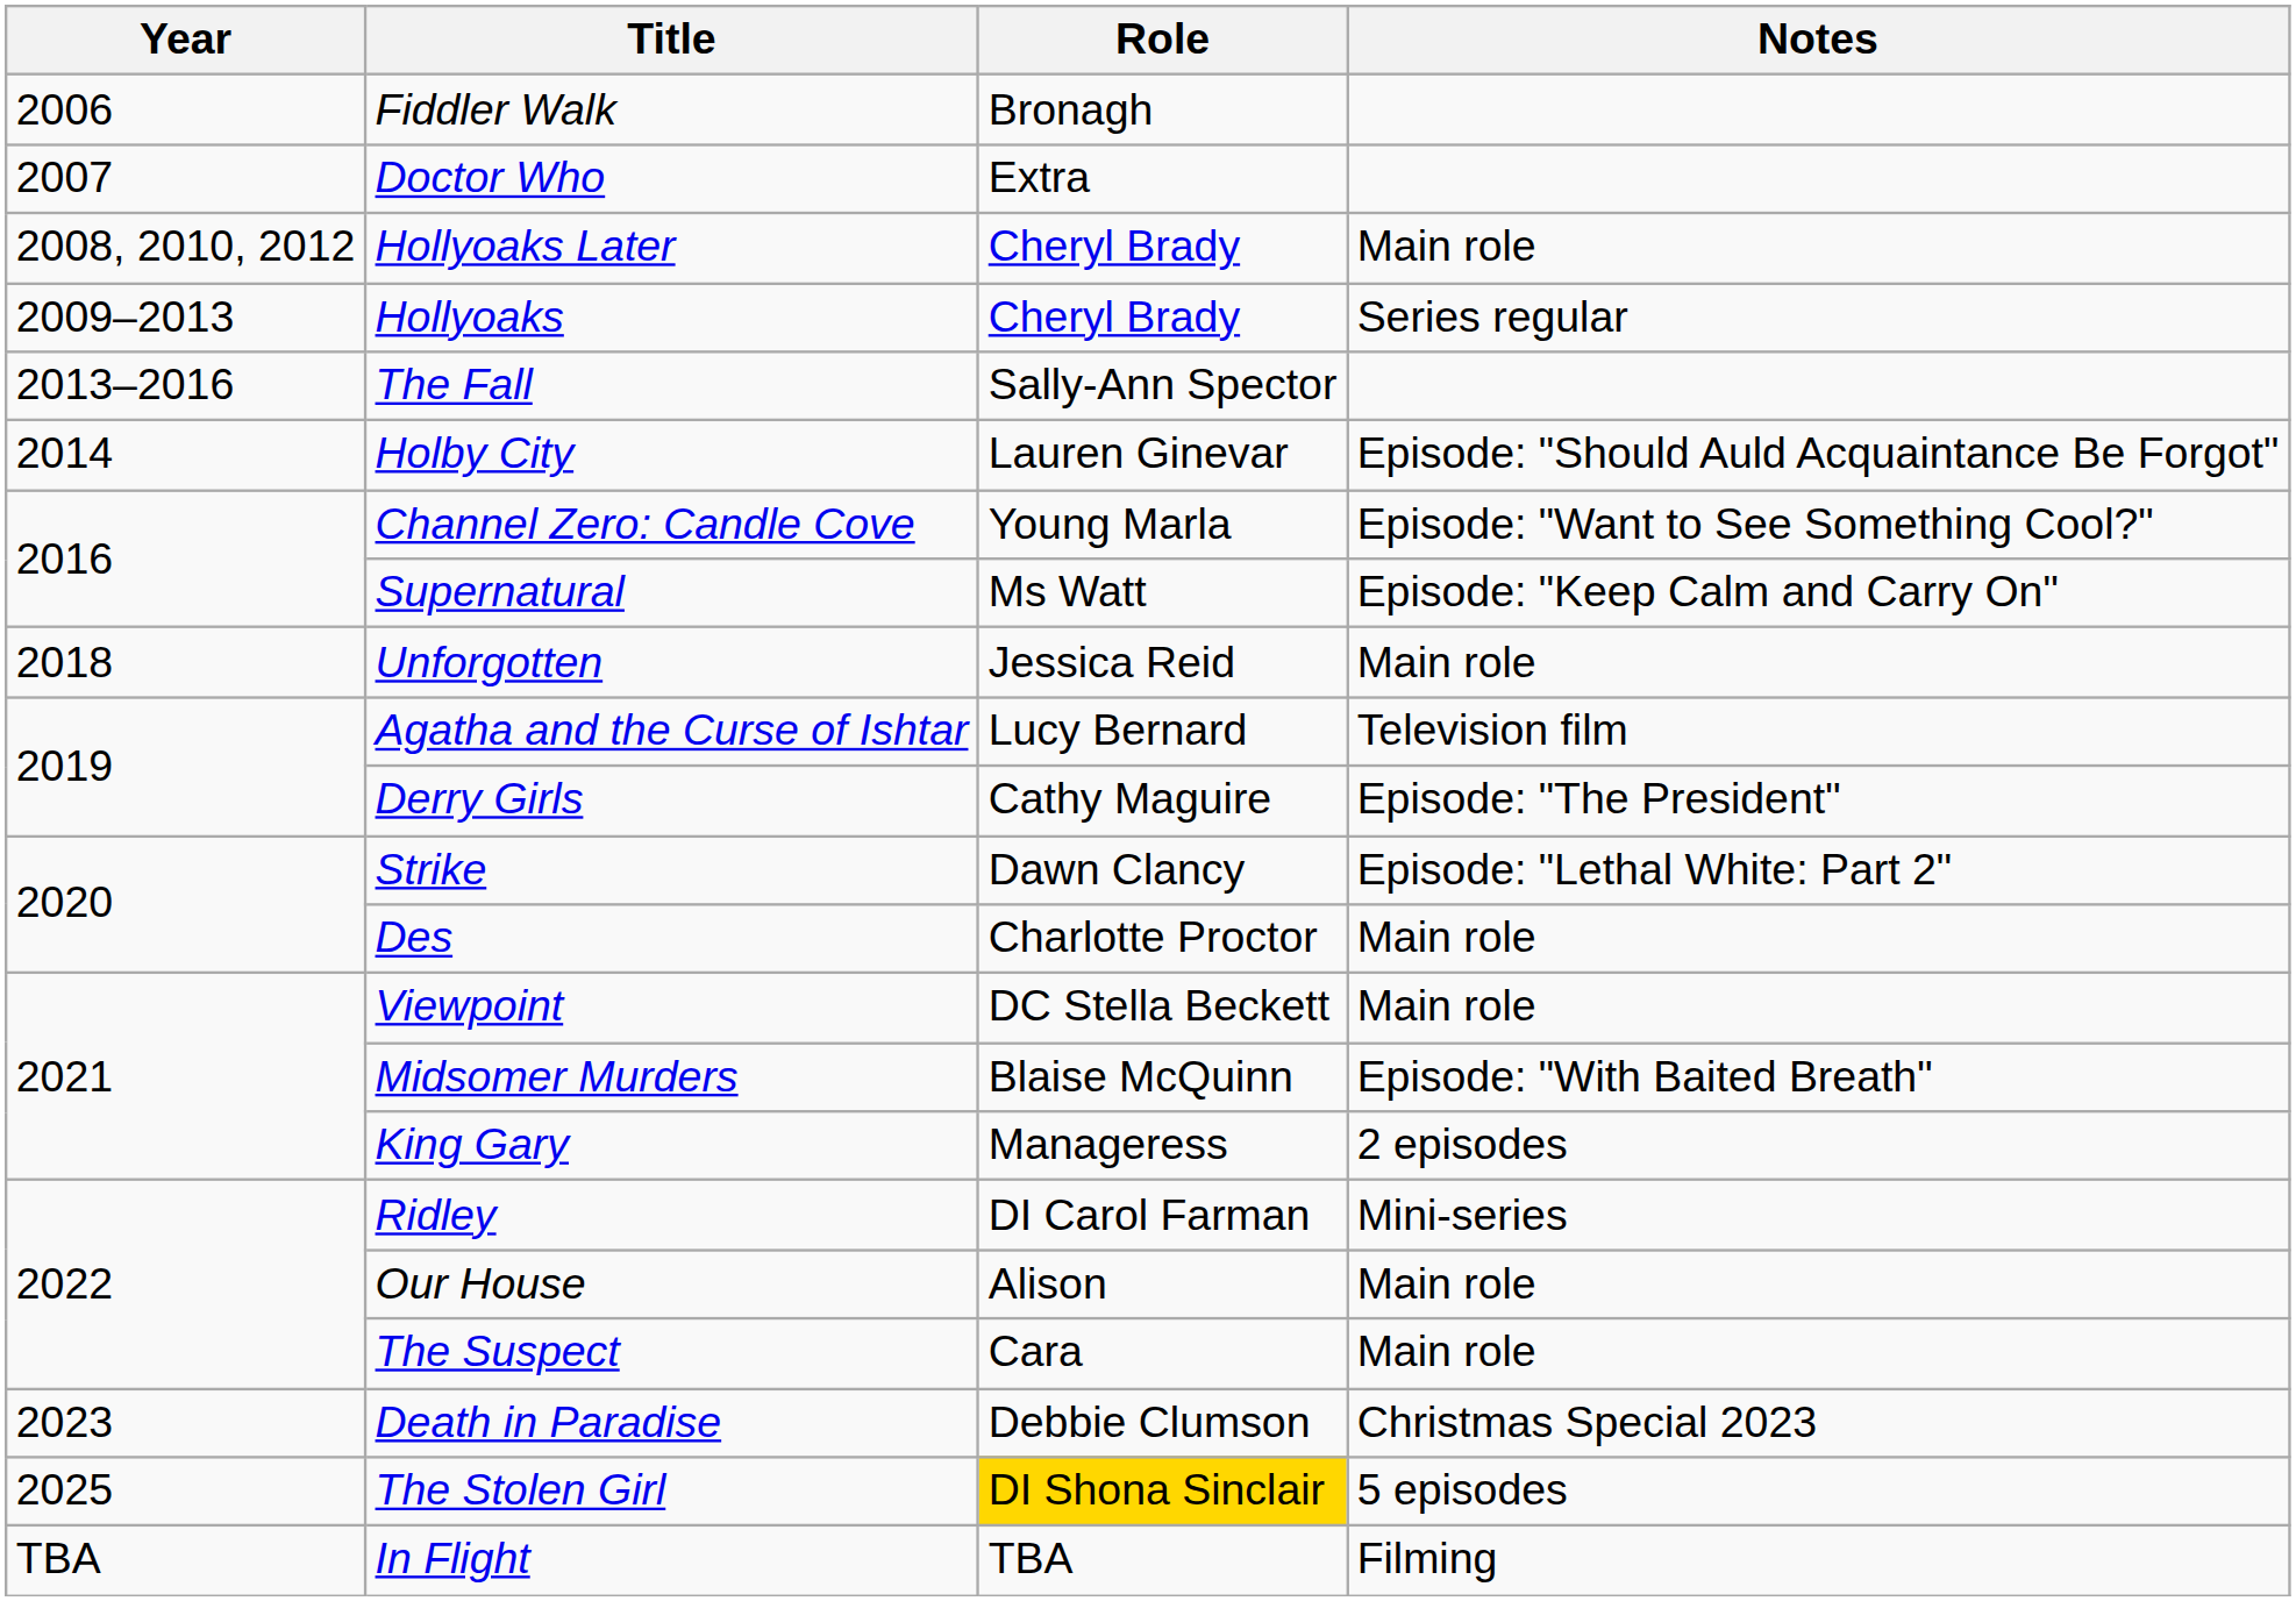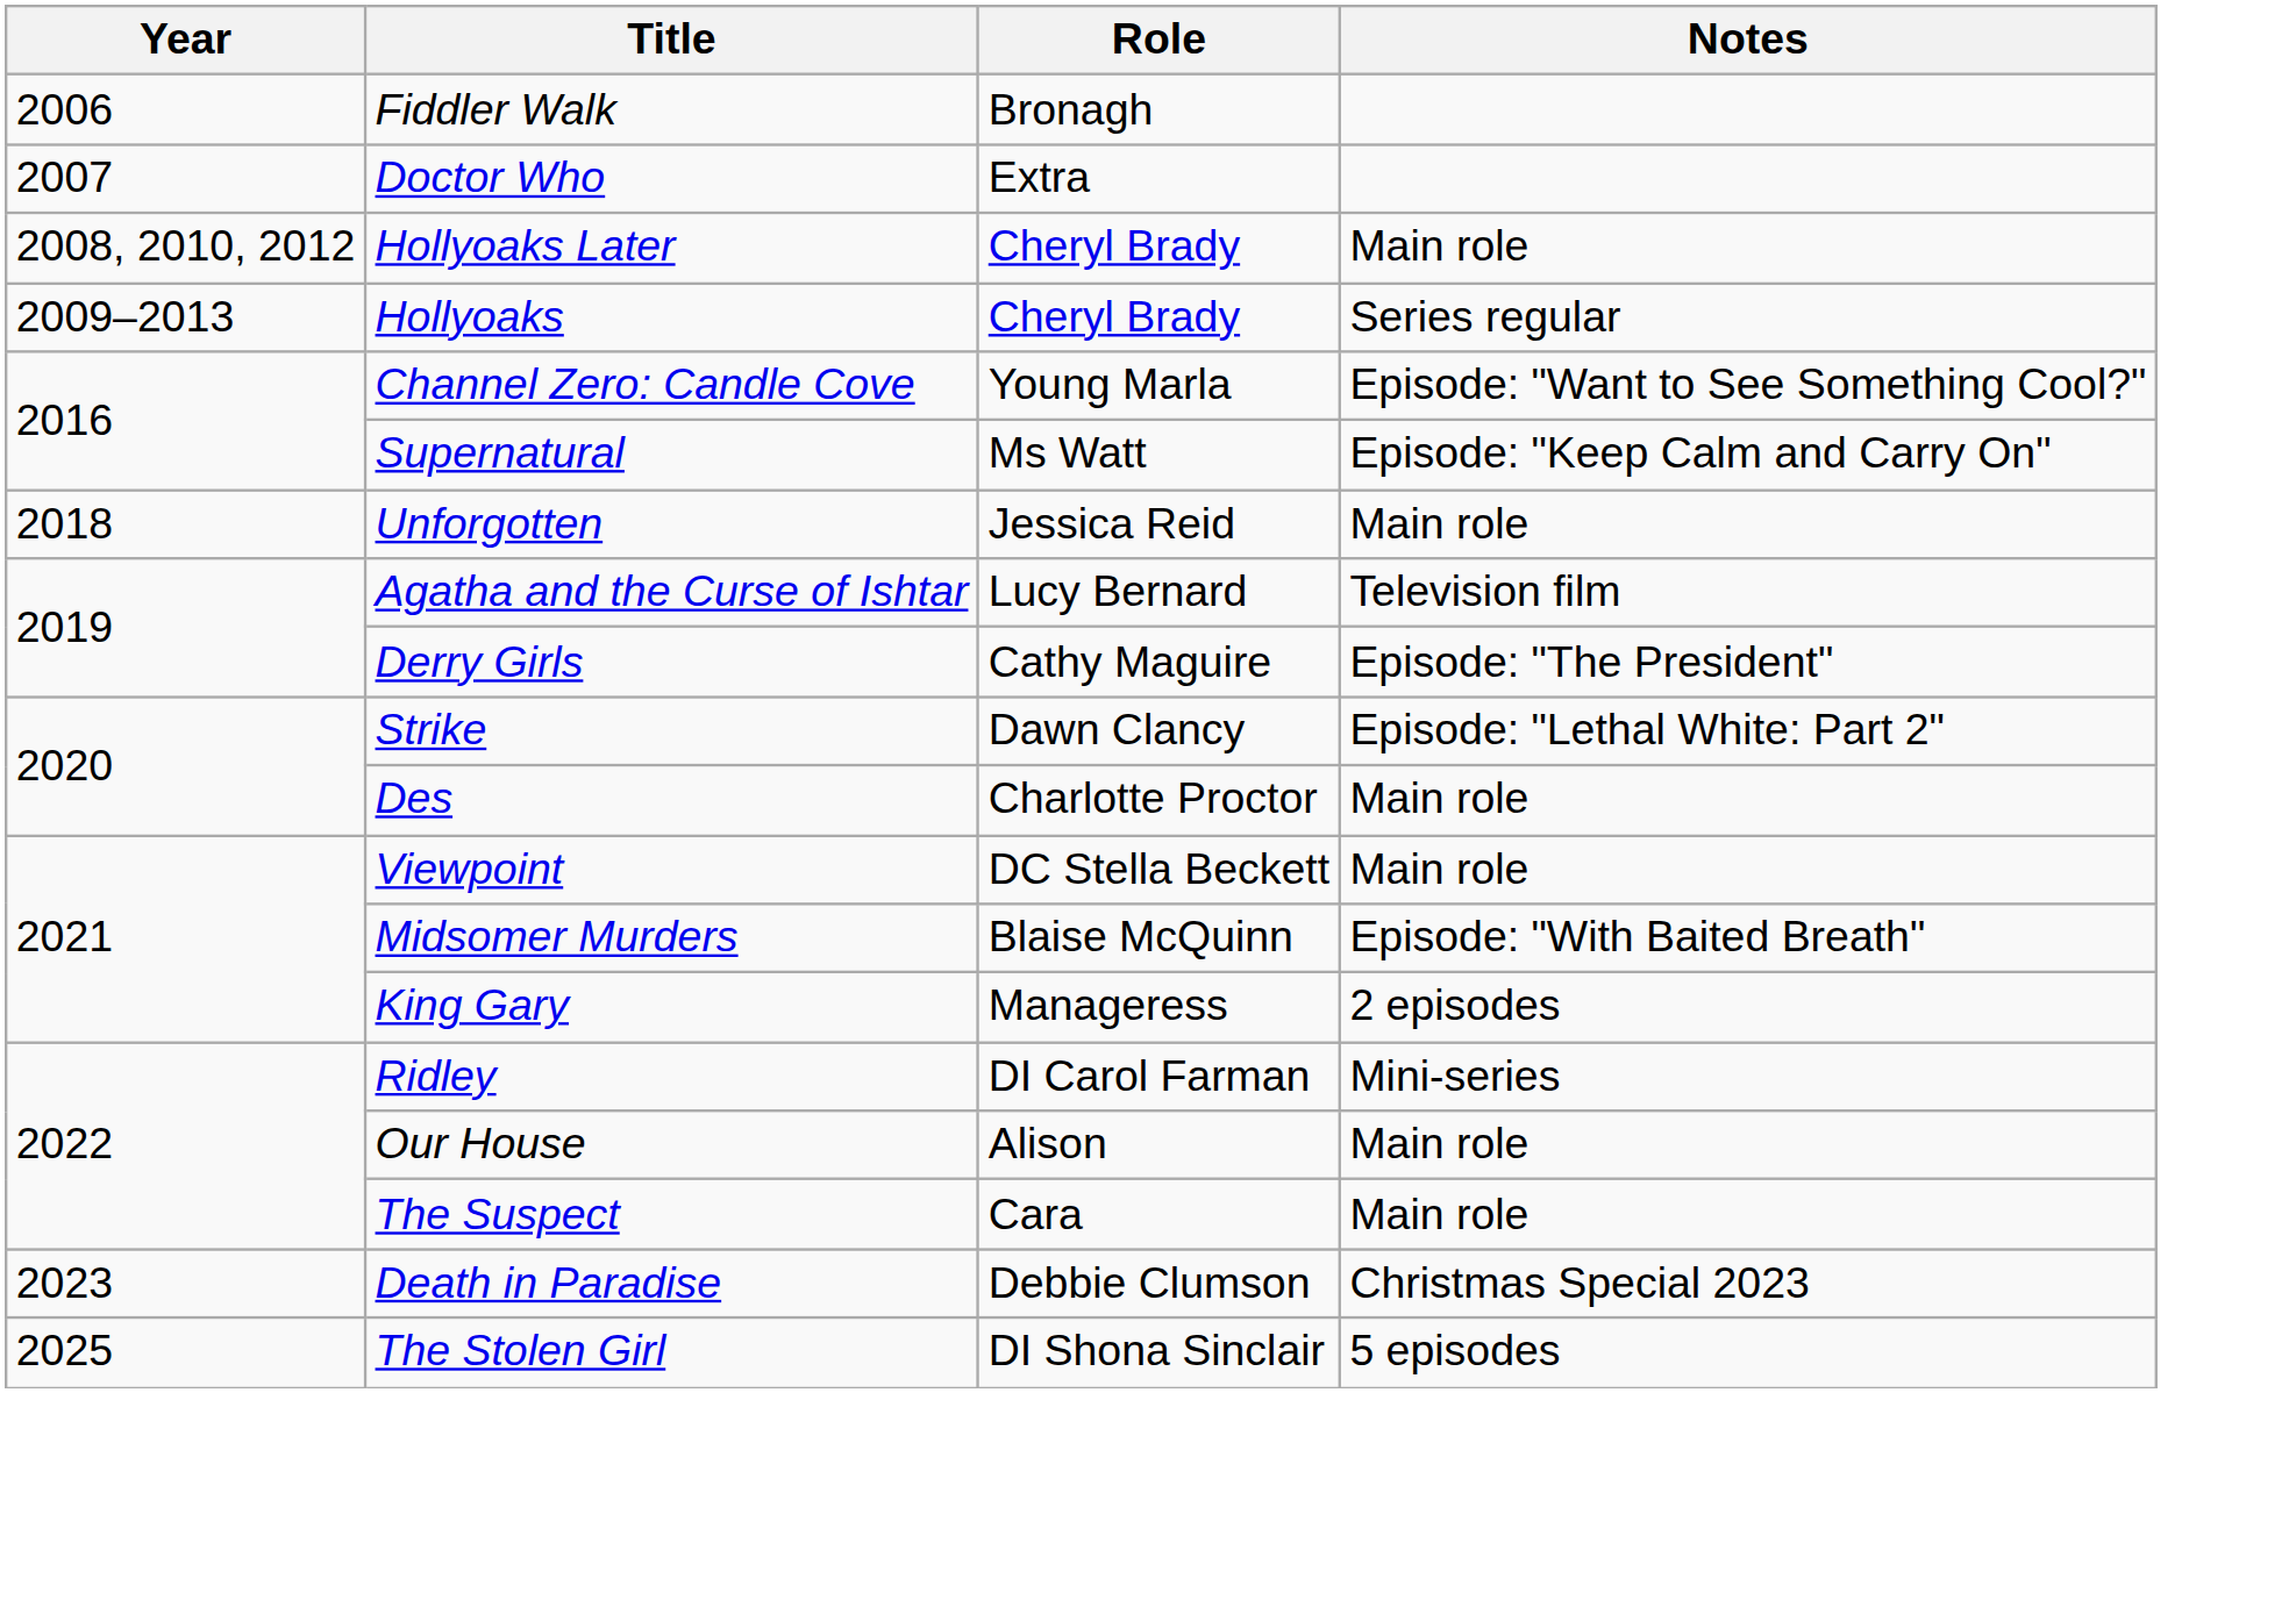- row: 2013–2016 | The Fall | Sally-Ann Spector
- row: 2014 | Holby City | Lauren Ginevar | Episode: "Should Auld Acquaintance Be Forgot"
The Stolen Girl | Role: gold background -> no background
- row: TBA | In Flight | TBA | Filming
